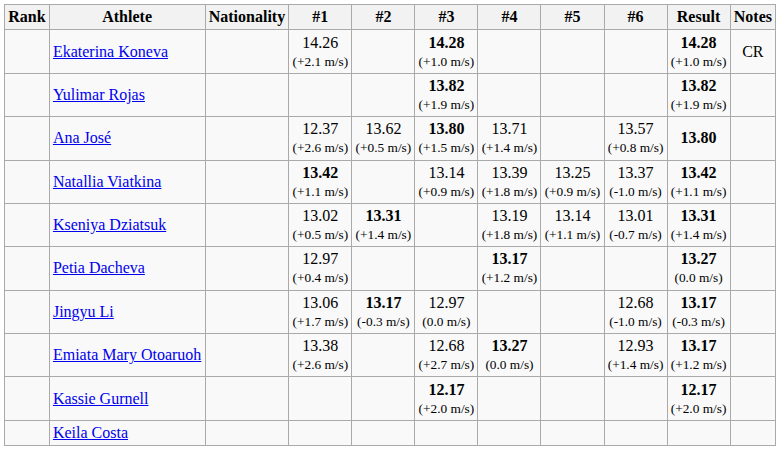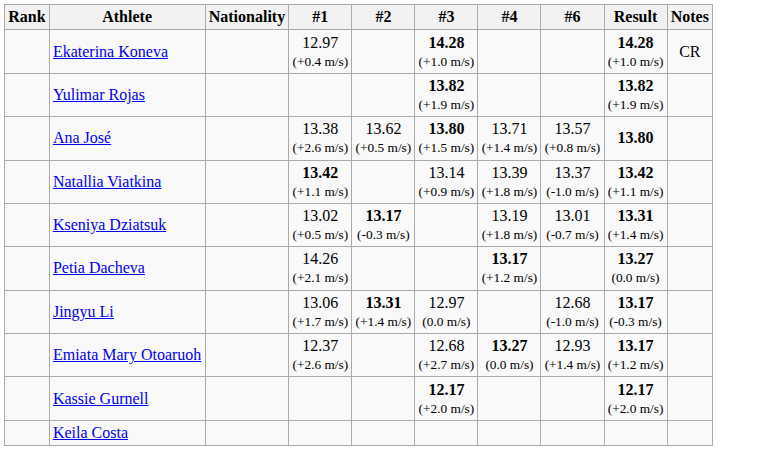- column: #5 | 13.25 (+0.9 m/s) | 13.14 (+1.1 m/s)
Ekaterina Koneva | #1: 14.26 (+2.1 m/s) -> 12.97 (+0.4 m/s)
Ana José | #1: 12.37 (+2.6 m/s) -> 13.38 (+2.6 m/s)
Kseniya Dziatsuk | #2: 13.31 (+1.4 m/s) -> 13.17 (-0.3 m/s)
Petia Dacheva | #1: 12.97 (+0.4 m/s) -> 14.26 (+2.1 m/s)
Jingyu Li | #2: 13.17 (-0.3 m/s) -> 13.31 (+1.4 m/s)
Emiata Mary Otoaruoh | #1: 13.38 (+2.6 m/s) -> 12.37 (+2.6 m/s)
